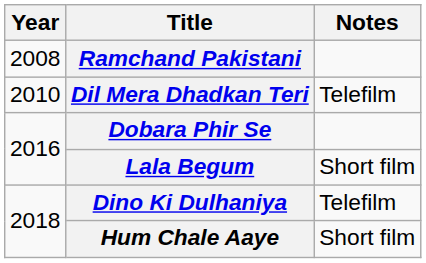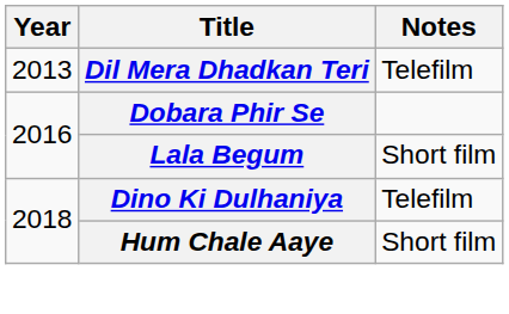- row: 2008 | Ramchand Pakistani
Dil Mera Dhadkan Teri | Year: 2010 -> 2013
